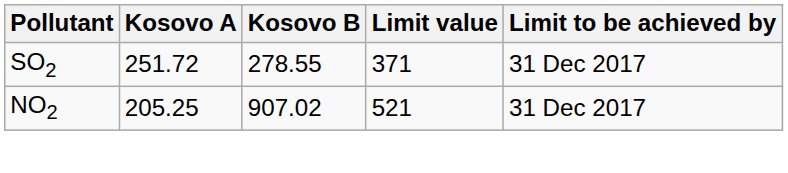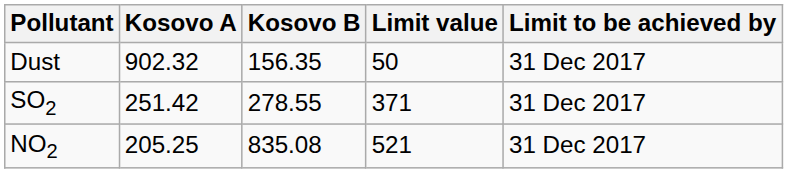+ row: Dust | 902.32 | 156.35 | 50 | 31 Dec 2017
SO2 | Kosovo A: 251.72 -> 251.42
NO2 | Kosovo B: 907.02 -> 835.08
